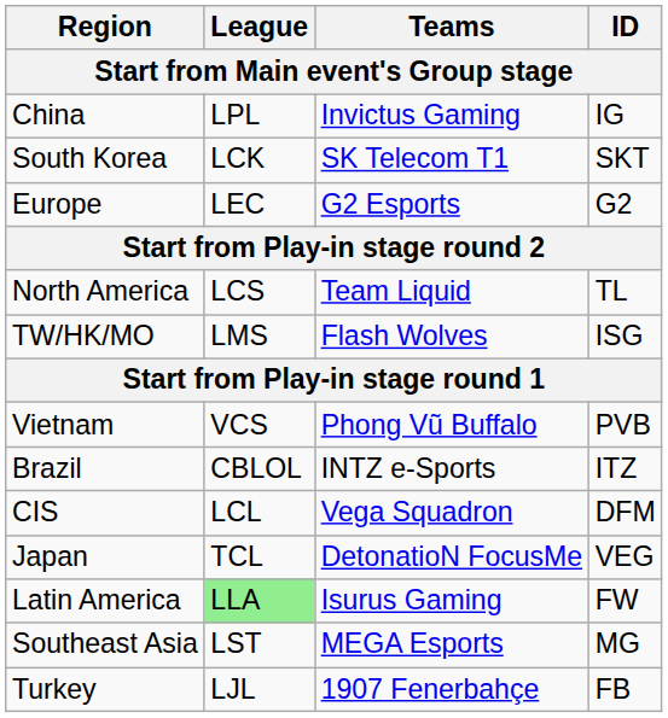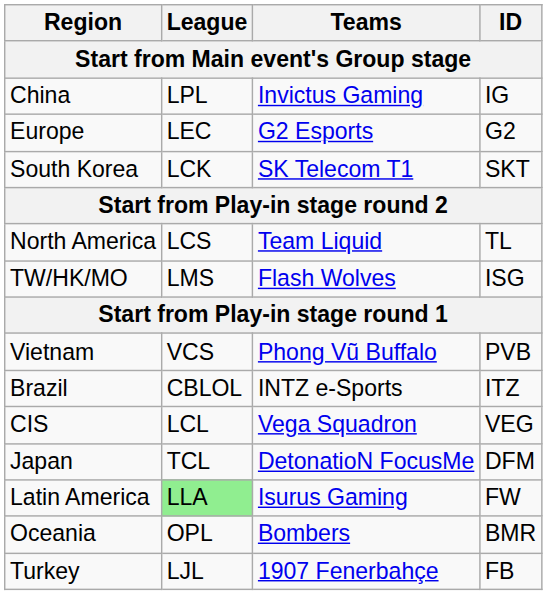rows swapped: Europe <-> South Korea
CIS | ID: DFM -> VEG
Japan | ID: VEG -> DFM
+ row: Oceania | OPL | Bombers | BMR
- row: Southeast Asia | LST | MEGA Esports | MG
